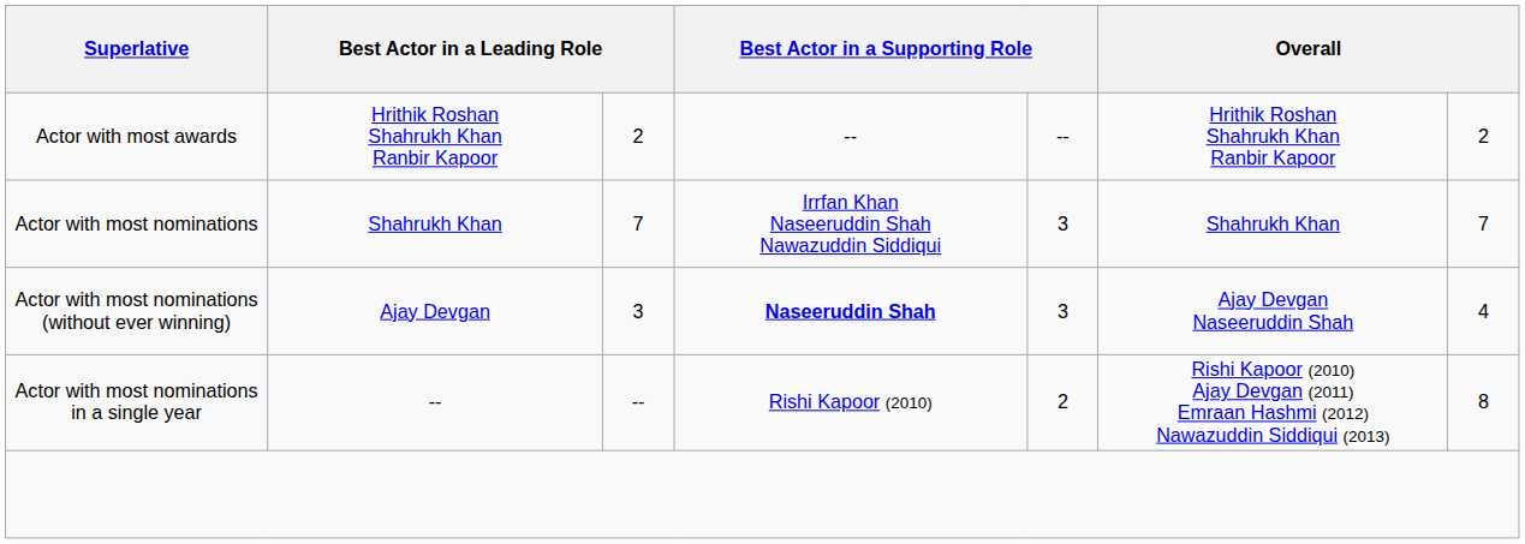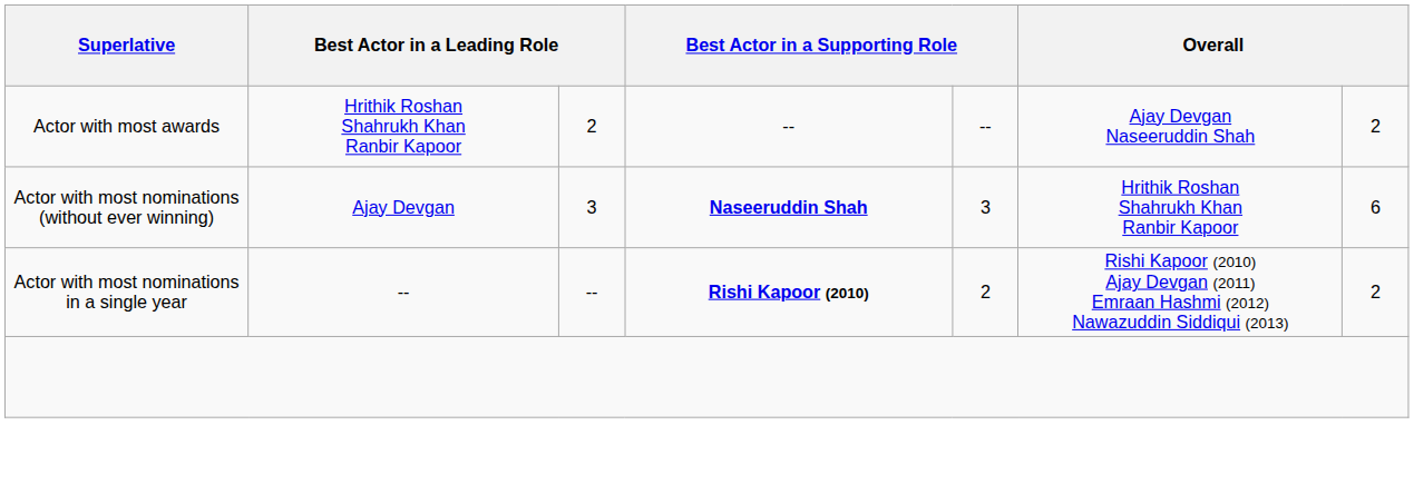Actor with most awards | column 6: Hrithik Roshan Shahrukh Khan Ranbir Kapoor -> Ajay Devgan Naseeruddin Shah
- row: Actor with most nominations | Shahrukh Khan | 7 | Irrfan Khan Naseeruddin Shah Nawazuddin Siddiqui | 3 | Shahrukh Khan | 7
Actor with most nominations (without ever winning) | column 6: Ajay Devgan Naseeruddin Shah -> Hrithik Roshan Shahrukh Khan Ranbir Kapoor
Actor with most nominations (without ever winning) | column 7: 4 -> 6
Actor with most nominations in a single year | column 4: normal -> bold
Actor with most nominations in a single year | column 7: 8 -> 2
